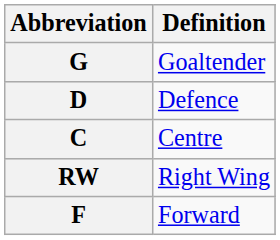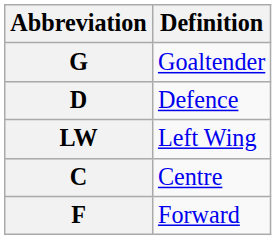+ row: LW | Left Wing
- row: RW | Right Wing
